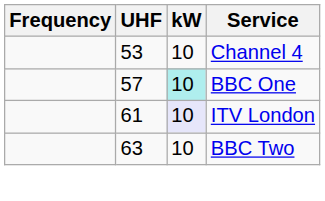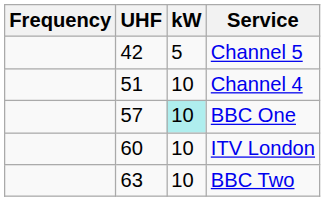+ row: 42 | 5 | Channel 5
Channel 4 | UHF: 53 -> 51
ITV London | UHF: 61 -> 60
ITV London | kW: lavender background -> no background
